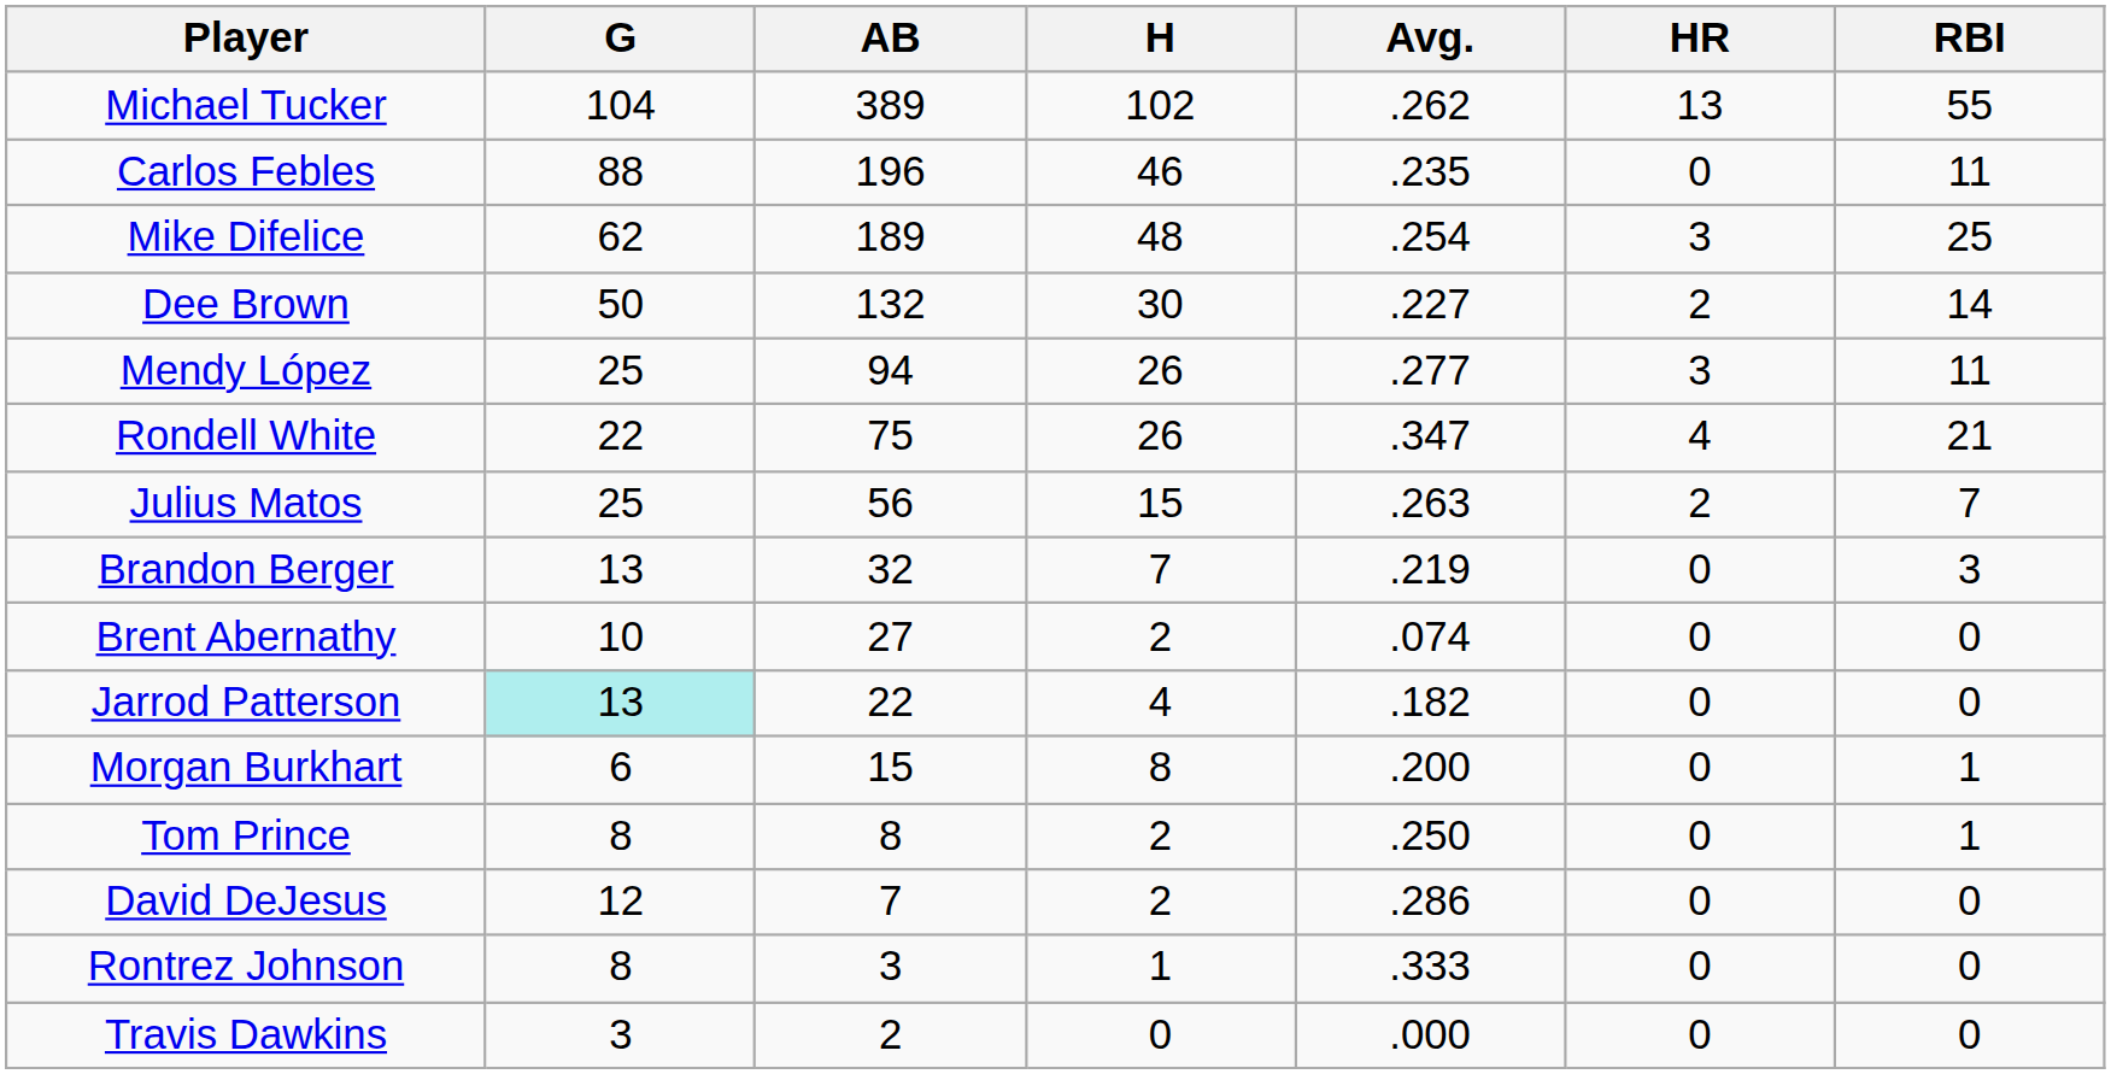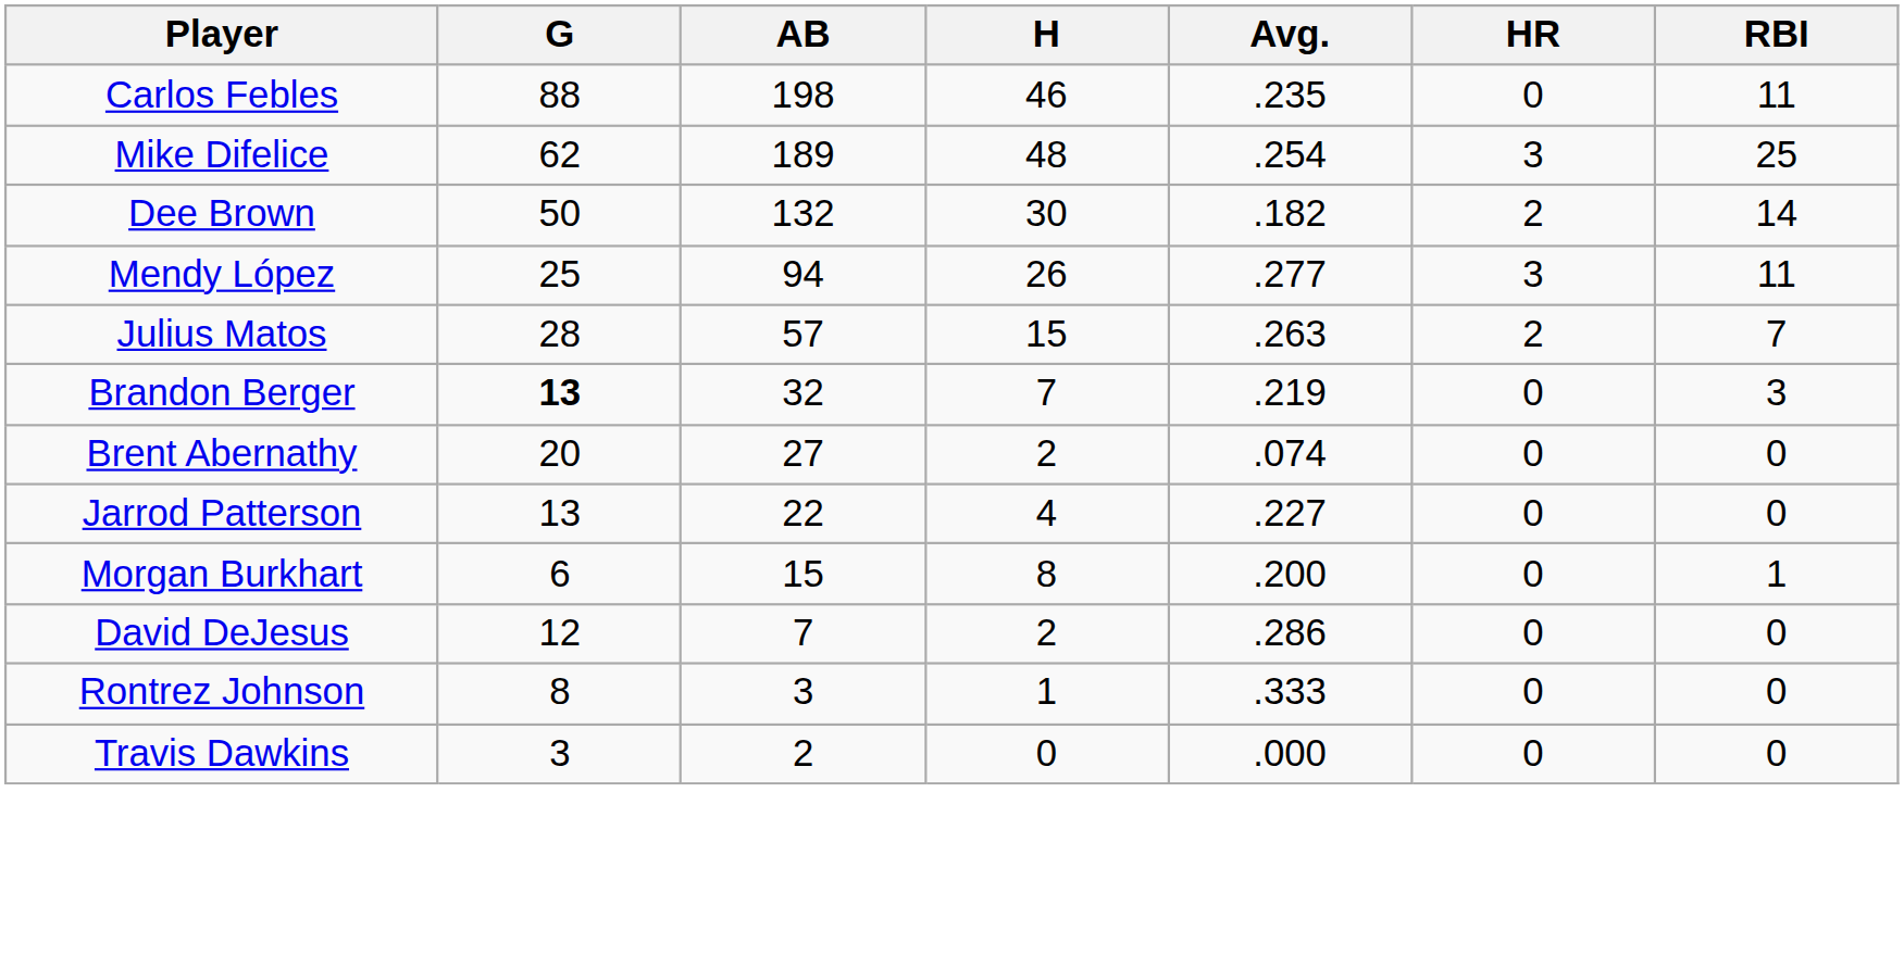- row: Michael Tucker | 104 | 389 | 102 | .262 | 13 | 55
Carlos Febles | AB: 196 -> 198
Dee Brown | Avg.: .227 -> .182
- row: Rondell White | 22 | 75 | 26 | .347 | 4 | 21
Julius Matos | G: 25 -> 28
Julius Matos | AB: 56 -> 57
Brandon Berger | G: normal -> bold
Brent Abernathy | G: 10 -> 20
Jarrod Patterson | G: paleturquoise background -> no background
Jarrod Patterson | Avg.: .182 -> .227
- row: Tom Prince | 8 | 8 | 2 | .250 | 0 | 1
